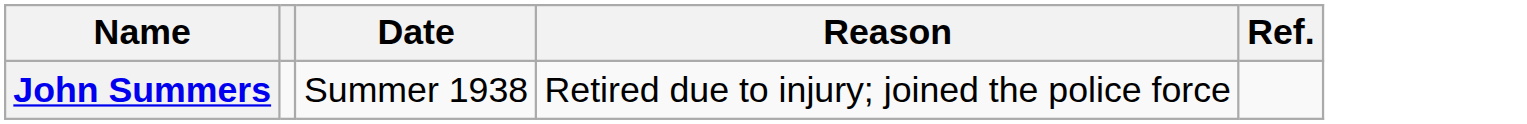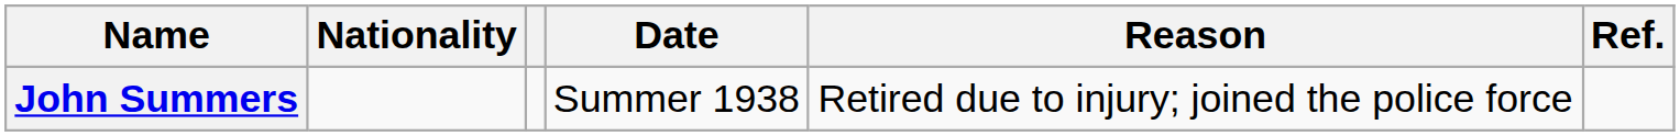+ column: Nationality
